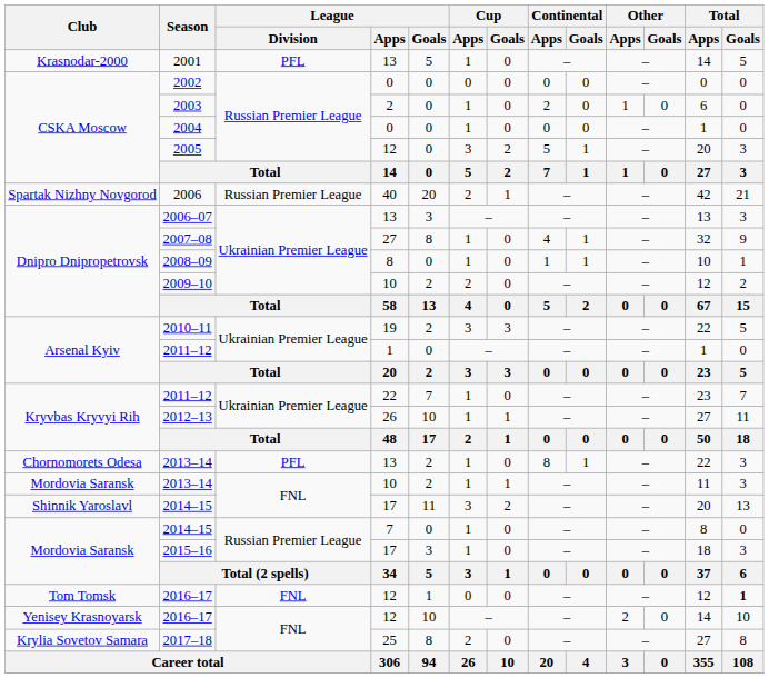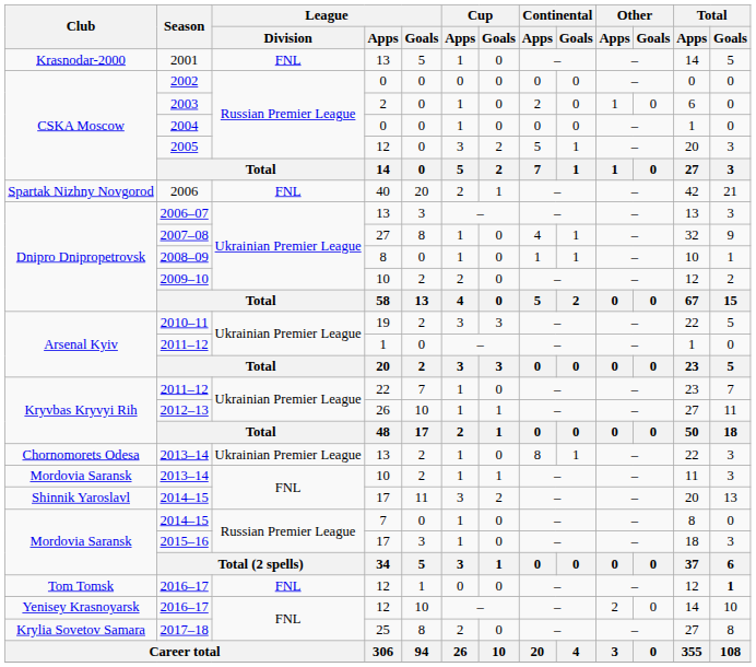2001 | League / Division: PFL -> FNL
2006 | League / Division: Russian Premier League -> FNL
Chornomorets Odesa / 2013–14 | League / Division: PFL -> Ukrainian Premier League
